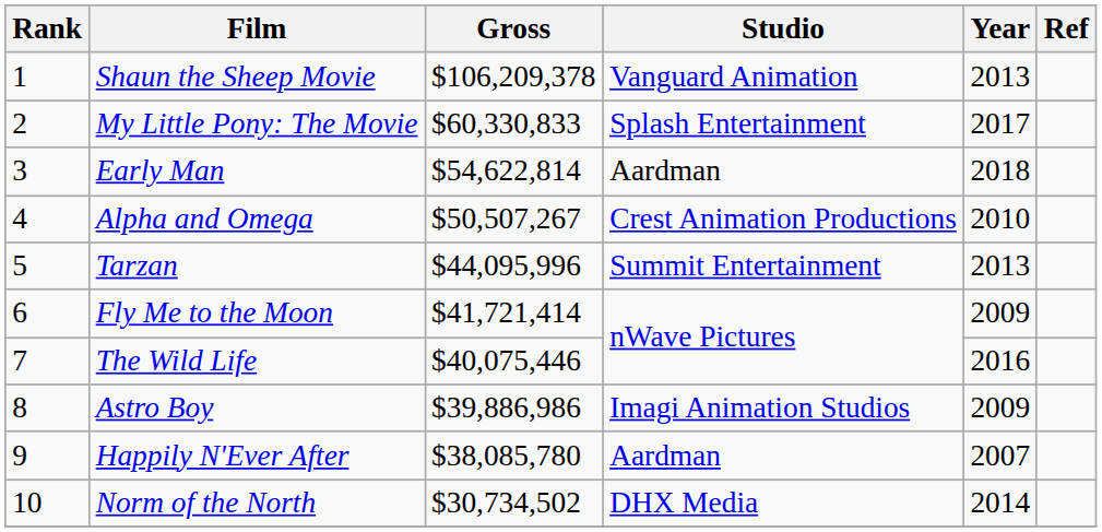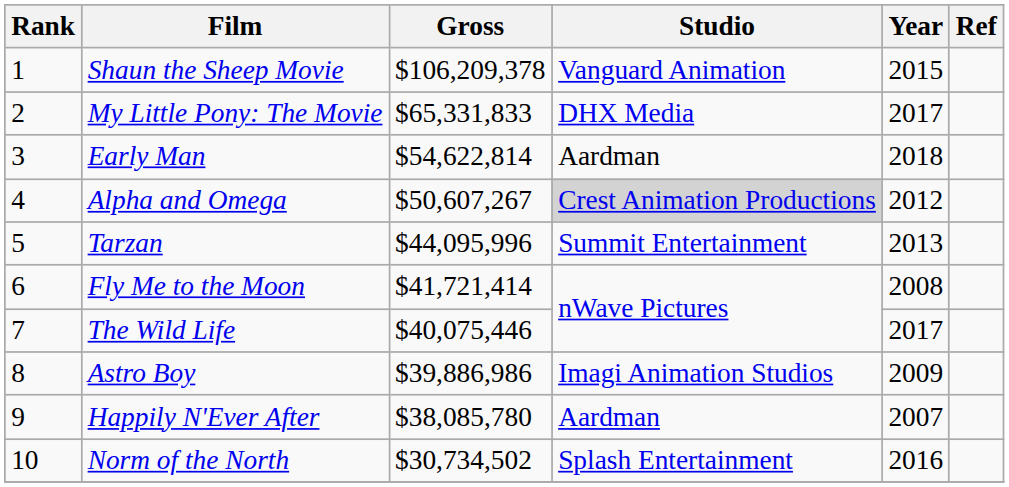Shaun the Sheep Movie | Year: 2013 -> 2015
My Little Pony: The Movie | Gross: $60,330,833 -> $65,331,833
My Little Pony: The Movie | Studio: Splash Entertainment -> DHX Media
Alpha and Omega | Gross: $50,507,267 -> $50,607,267
Alpha and Omega | Studio: no background -> lightgrey background
Alpha and Omega | Year: 2010 -> 2012
Fly Me to the Moon | Year: 2009 -> 2008
The Wild Life | Year: 2016 -> 2017
Norm of the North | Studio: DHX Media -> Splash Entertainment
Norm of the North | Year: 2014 -> 2016
